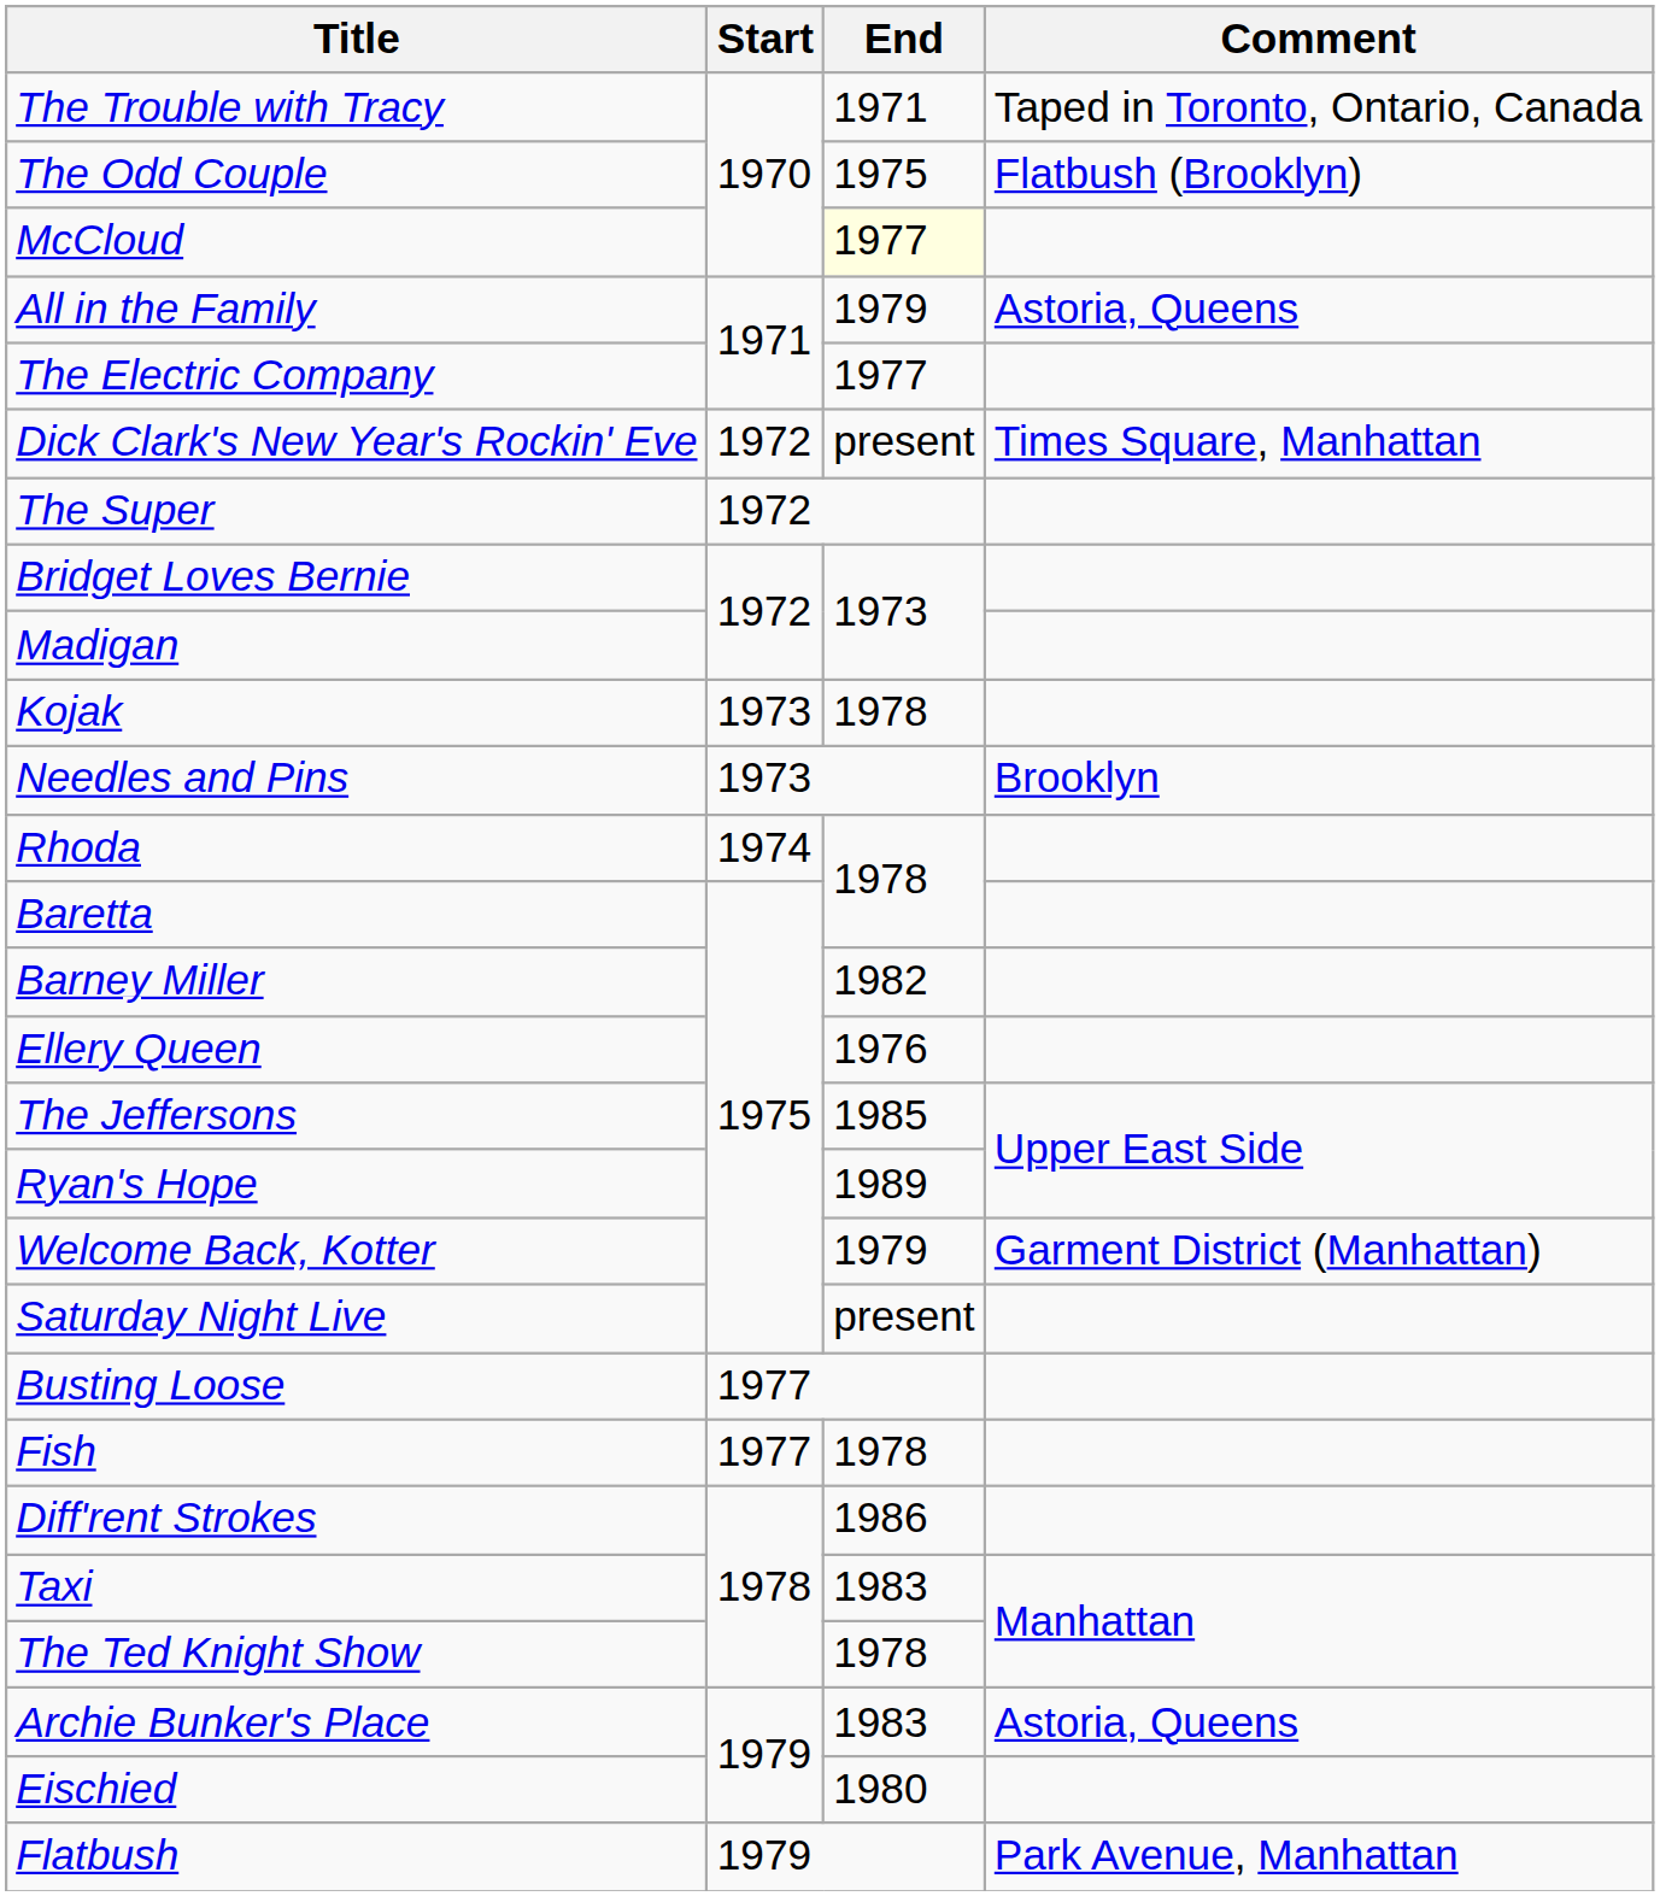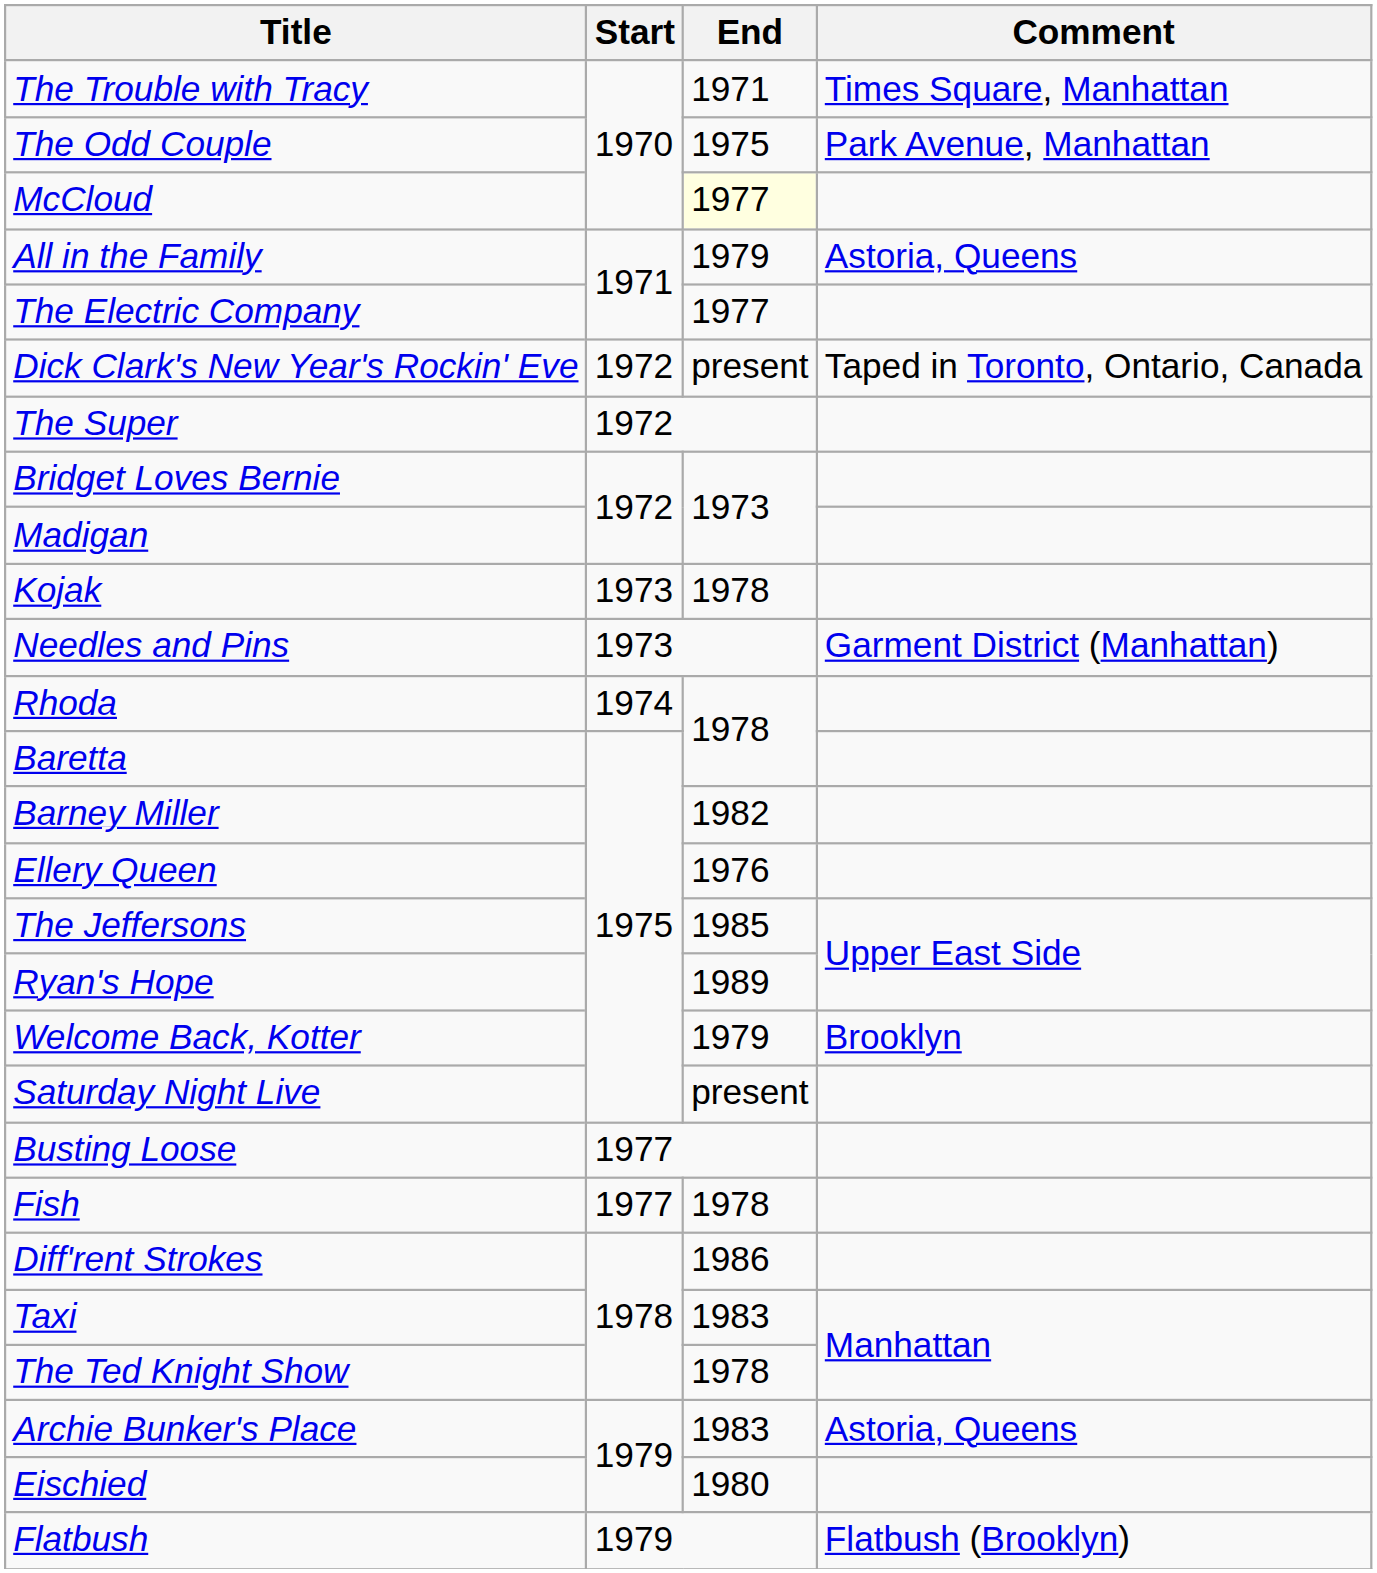The Trouble with Tracy | Comment: Taped in Toronto, Ontario, Canada -> Times Square, Manhattan
The Odd Couple | Comment: Flatbush (Brooklyn) -> Park Avenue, Manhattan
Dick Clark's New Year's Rockin' Eve | Comment: Times Square, Manhattan -> Taped in Toronto, Ontario, Canada
Needles and Pins | Comment: Brooklyn -> Garment District (Manhattan)
Welcome Back, Kotter | Comment: Garment District (Manhattan) -> Brooklyn
Flatbush | Comment: Park Avenue, Manhattan -> Flatbush (Brooklyn)
